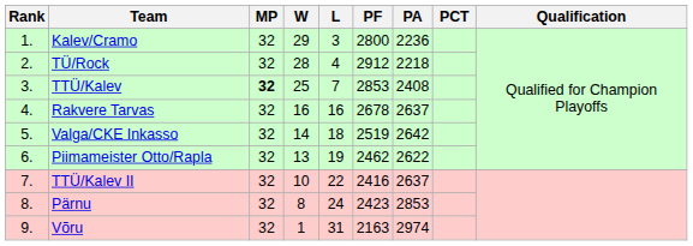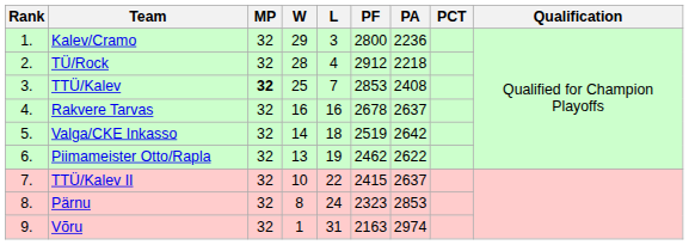TTÜ/Kalev II | PF: 2416 -> 2415
Pärnu | PF: 2423 -> 2323
